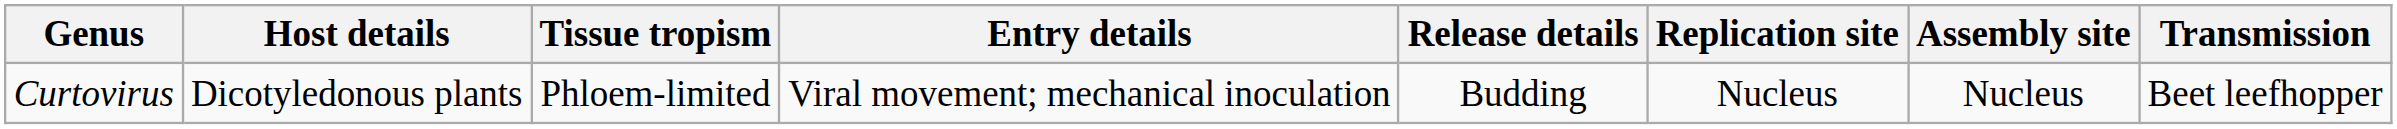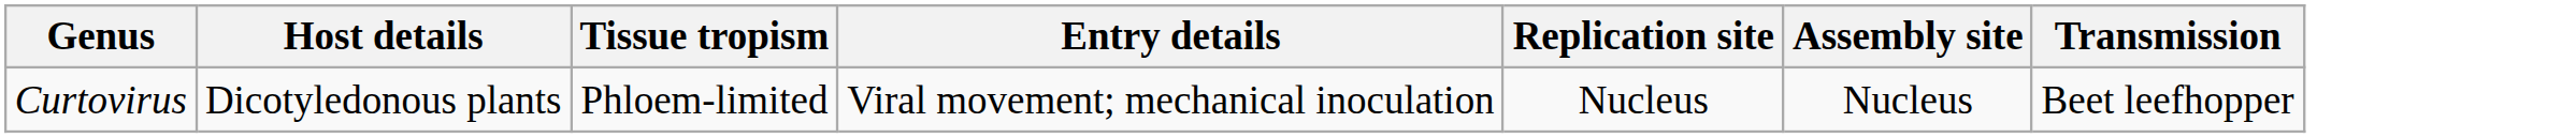- column: Release details | Budding
